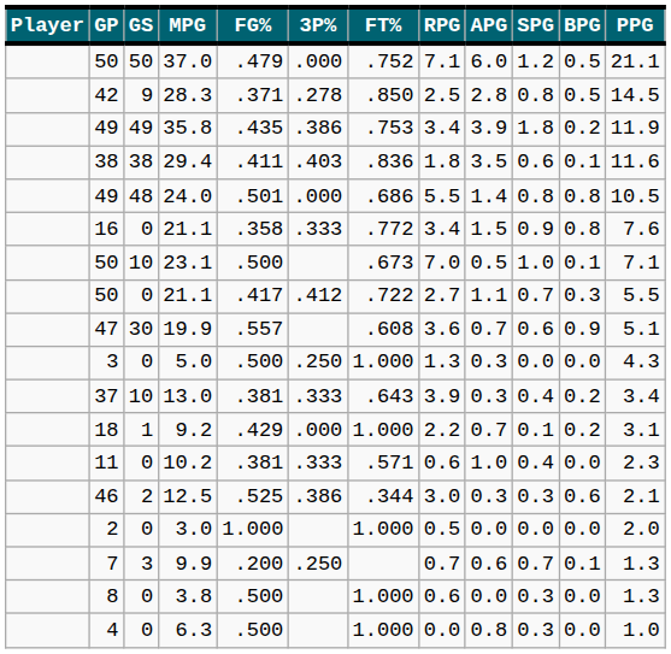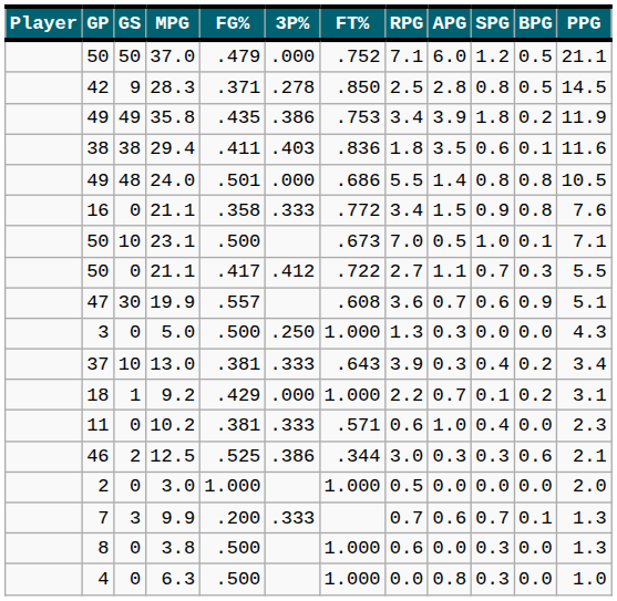9.9 | 3P%: .250 -> .333
